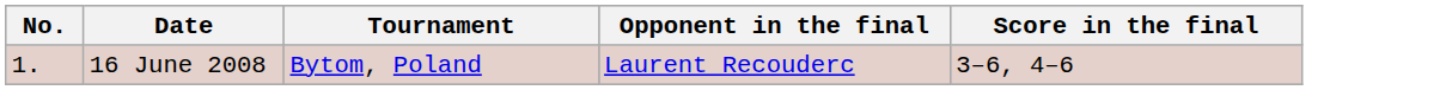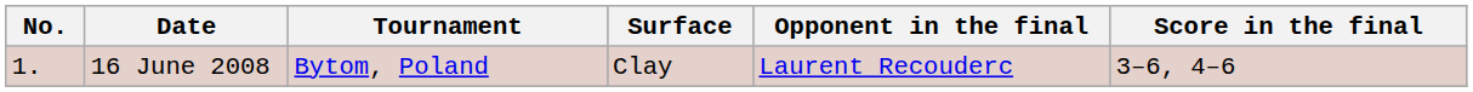+ column: Surface | Clay
